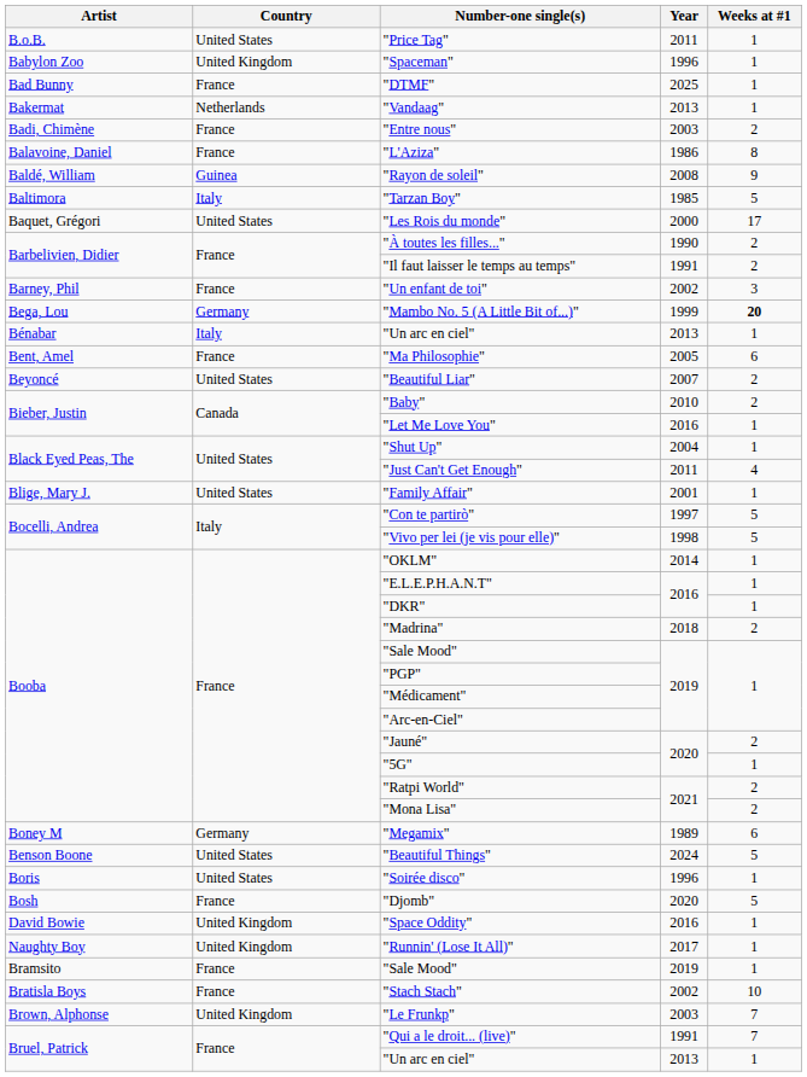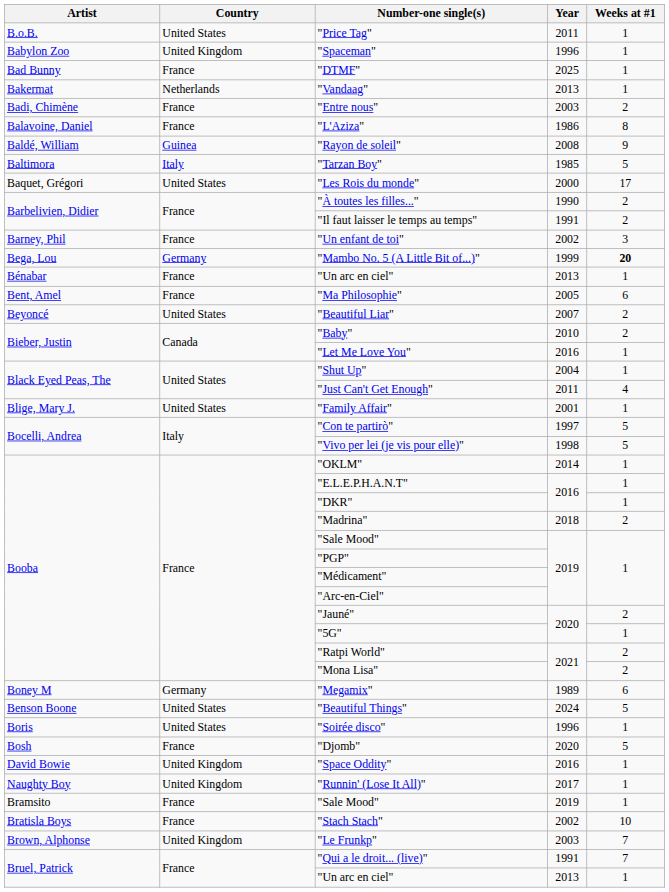Bénabar / "Un arc en ciel" | Country: Italy -> France
